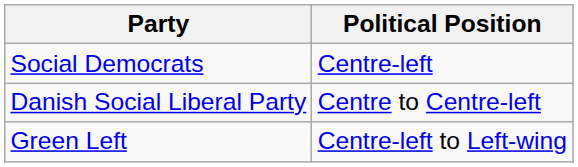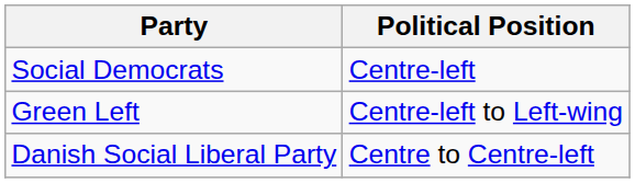rows swapped: Danish Social Liberal Party <-> Green Left
